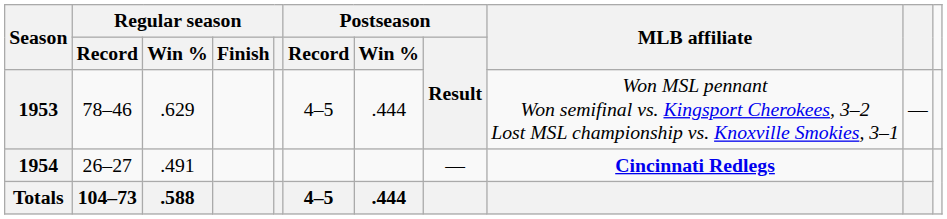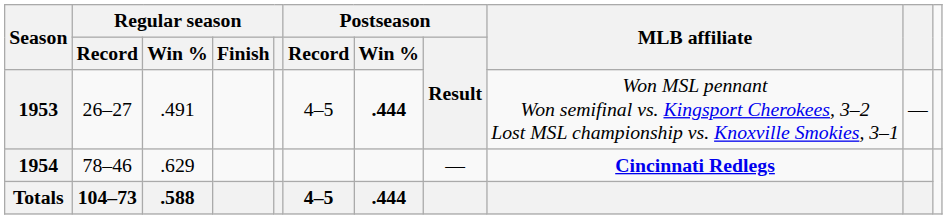1953 | Regular season / Record: 78–46 -> 26–27
1953 | Regular season / Win %: .629 -> .491
1953 | Postseason / Win %: normal -> bold
1954 | Regular season / Record: 26–27 -> 78–46
1954 | Regular season / Win %: .491 -> .629
